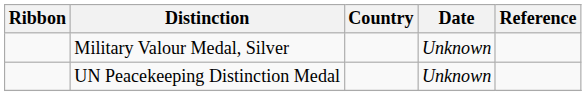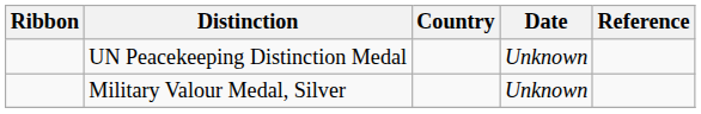rows swapped: UN Peacekeeping Distinction Medal <-> Military Valour Medal, Silver
